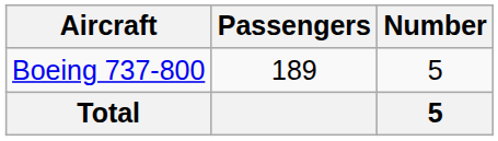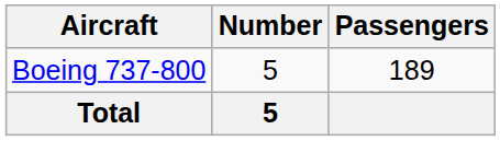columns swapped: Number <-> Passengers
